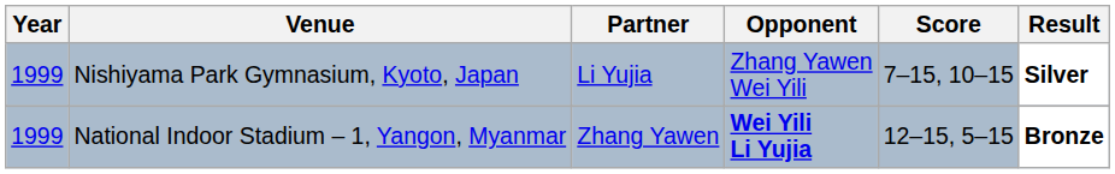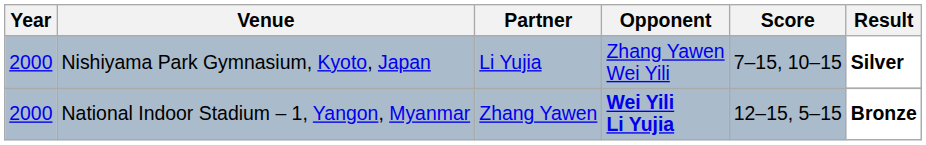Nishiyama Park Gymnasium, Kyoto, Japan | Year: 1999 -> 2000
National Indoor Stadium – 1, Yangon, Myanmar | Year: 1999 -> 2000
